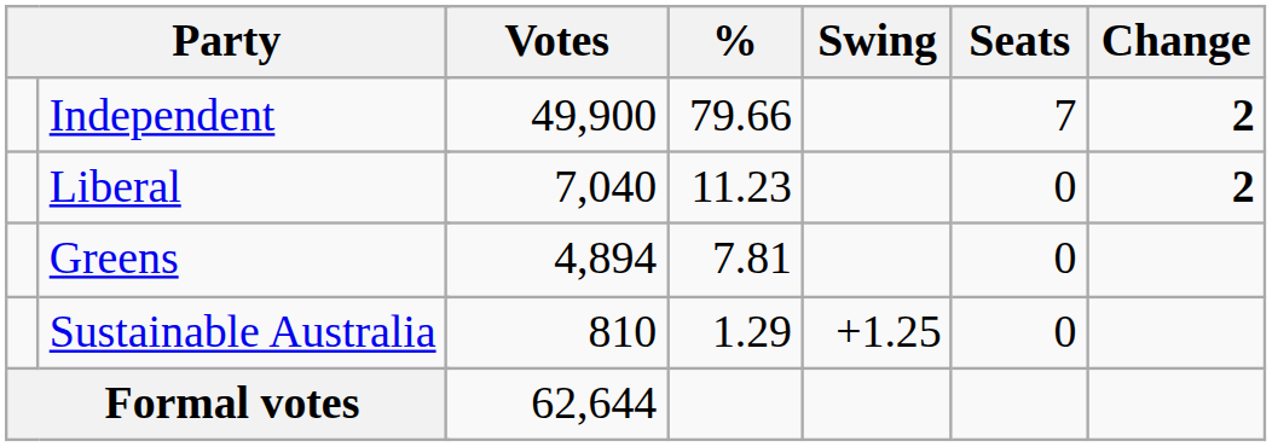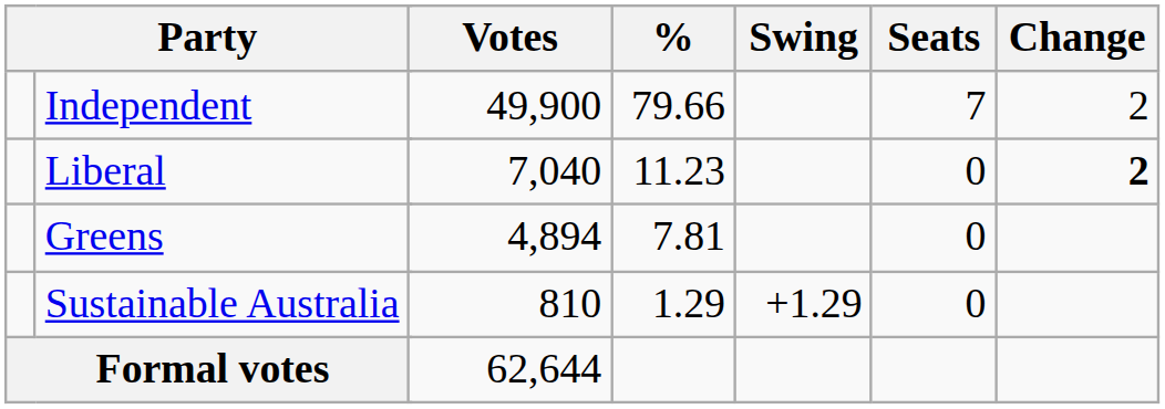Independent | Change: bold -> normal
Sustainable Australia | Swing: +1.25 -> +1.29
